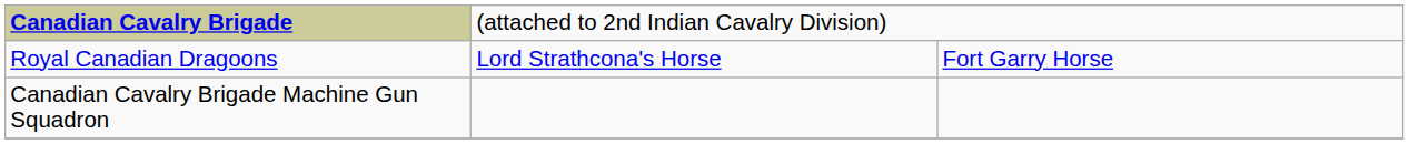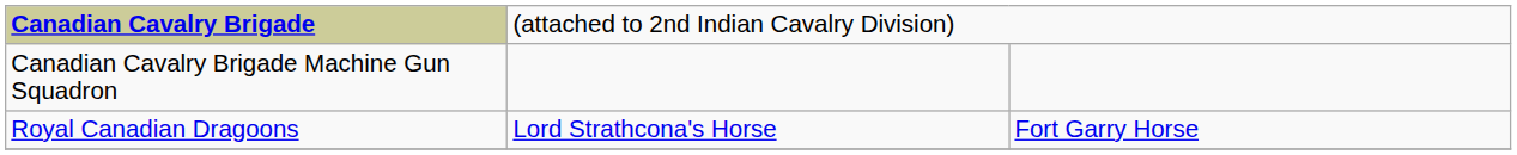rows swapped: Royal Canadian Dragoons <-> Canadian Cavalry Brigade Machine Gun Squadron
